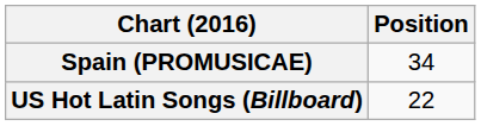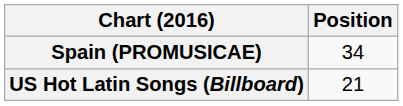US Hot Latin Songs (Billboard) | Position: 22 -> 21
